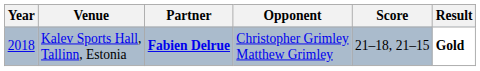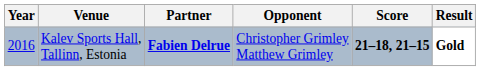Kalev Sports Hall, Tallinn, Estonia | Year: 2018 -> 2016
Kalev Sports Hall, Tallinn, Estonia | Score: normal -> bold
